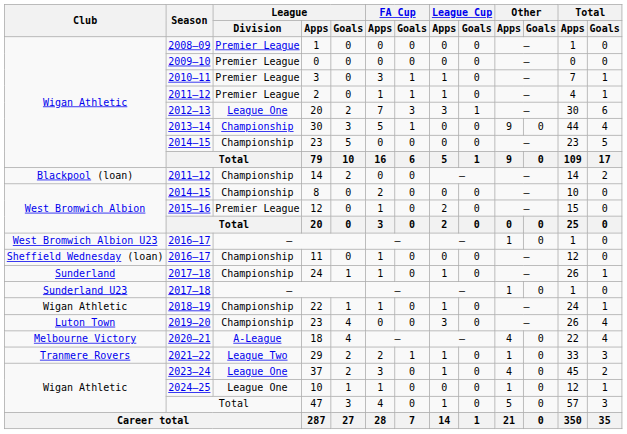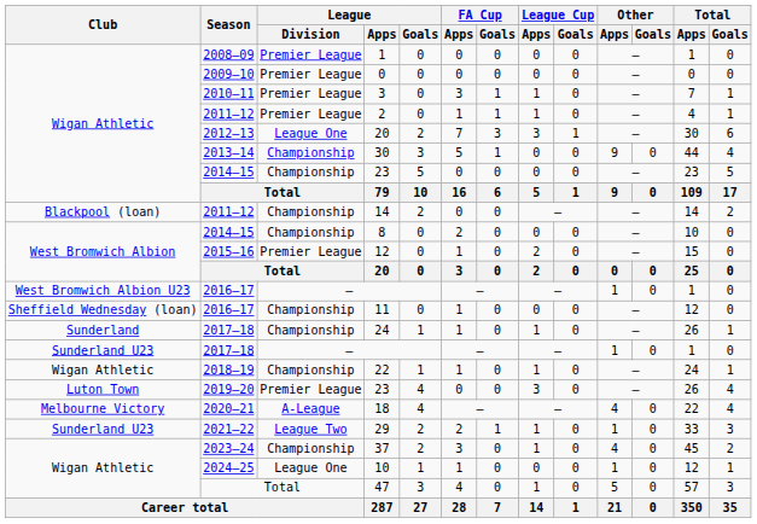2019–20 / 23 | League / Division: Championship -> Premier League
29 | Club: Tranmere Rovers -> Sunderland U23
37 | League / Division: League One -> Championship
